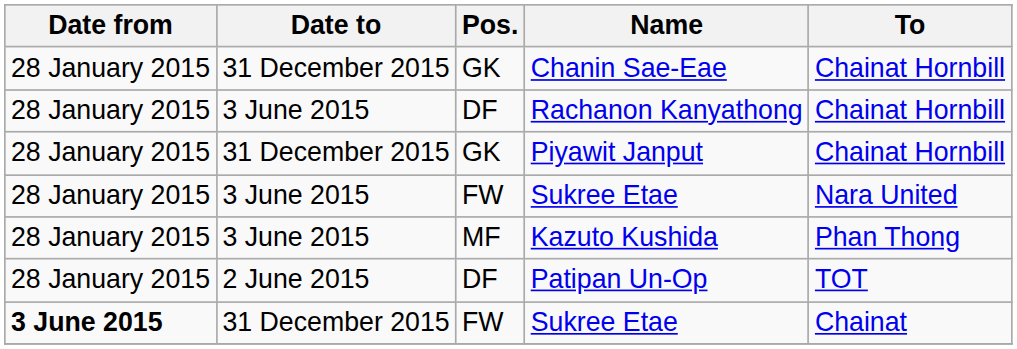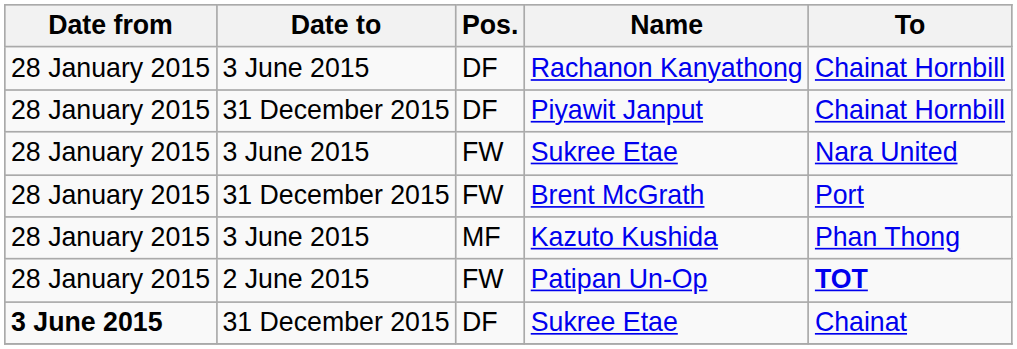- row: 28 January 2015 | 31 December 2015 | GK | Chanin Sae-Eae | Chainat Hornbill
Piyawit Janput | Pos.: GK -> DF
+ row: 28 January 2015 | 31 December 2015 | FW | Brent McGrath | Port
Patipan Un-Op | Pos.: DF -> FW
Patipan Un-Op | To: normal -> bold
31 December 2015 / Sukree Etae | Pos.: FW -> DF
